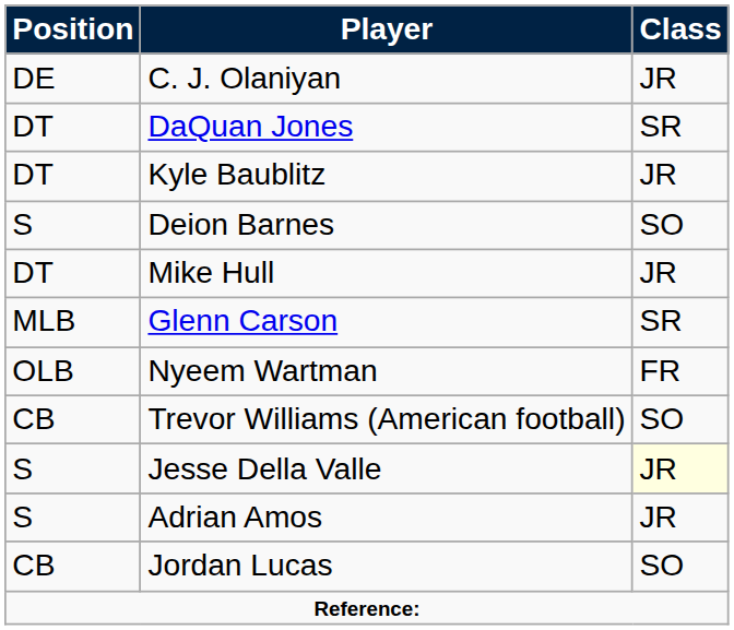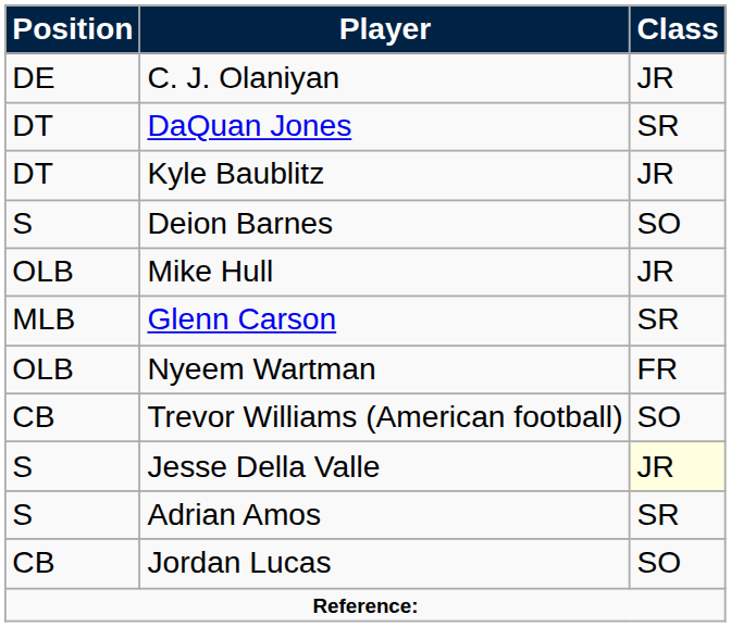Mike Hull | Position: DT -> OLB
Adrian Amos | Class: JR -> SR
